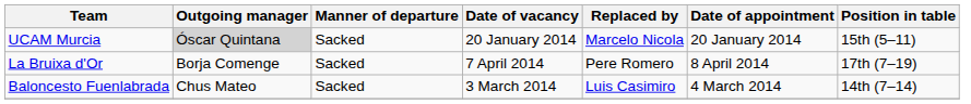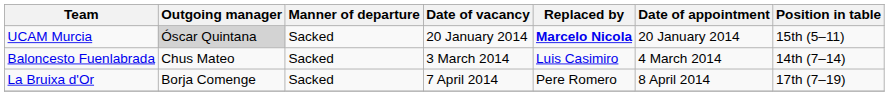UCAM Murcia | Replaced by: normal -> bold
rows swapped: Baloncesto Fuenlabrada <-> La Bruixa d'Or
